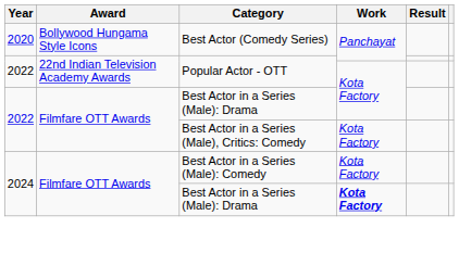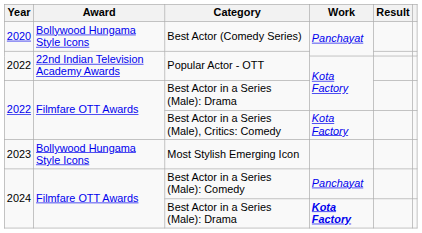+ row: 2023 | Bollywood Hungama Style Icons | Most Stylish Emerging Icon
Best Actor in a Series (Male): Comedy | Work: Kota Factory -> Panchayat
